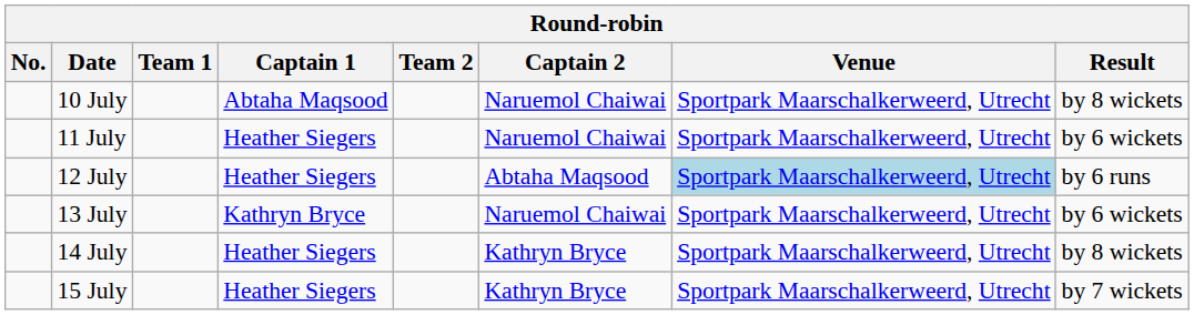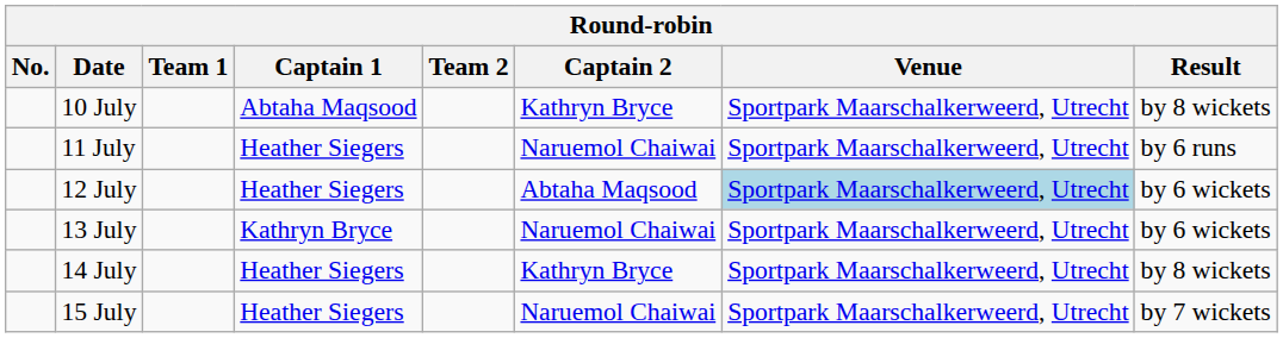10 July | Captain 2: Naruemol Chaiwai -> Kathryn Bryce
11 July | Result: by 6 wickets -> by 6 runs
12 July | Result: by 6 runs -> by 6 wickets
15 July | Captain 2: Kathryn Bryce -> Naruemol Chaiwai
